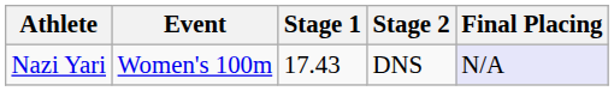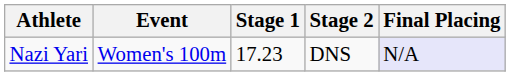Nazi Yari | Stage 1: 17.43 -> 17.23
